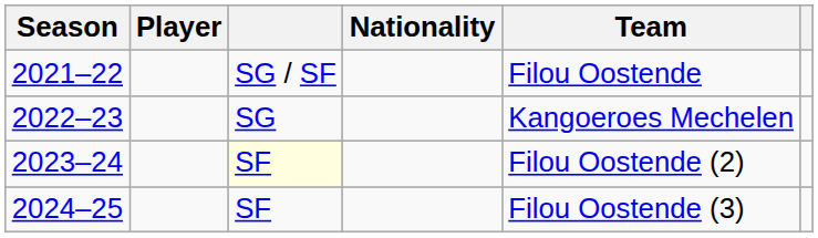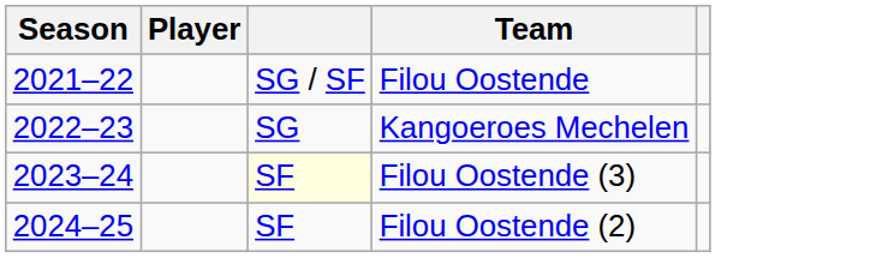- column: Nationality
2023–24 | Team: Filou Oostende (2) -> Filou Oostende (3)
2024–25 | Team: Filou Oostende (3) -> Filou Oostende (2)
